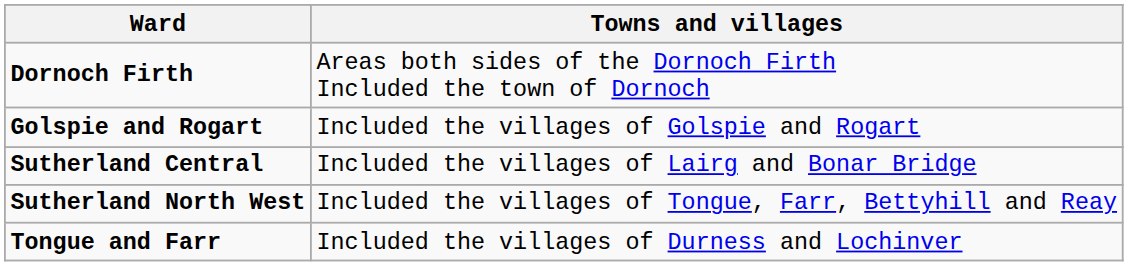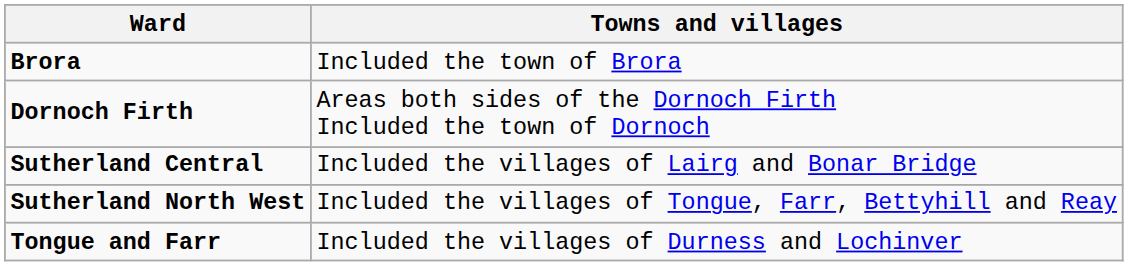+ row: Brora | Included the town of Brora
- row: Golspie and Rogart | Included the villages of Golspie and Rogart
